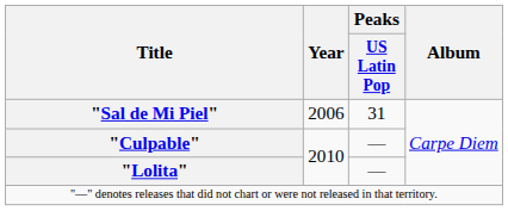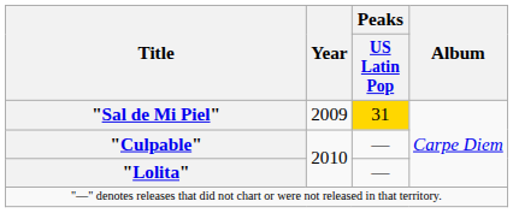"Sal de Mi Piel" | Year: 2006 -> 2009
"Sal de Mi Piel" | Peaks / US Latin Pop: no background -> gold background
